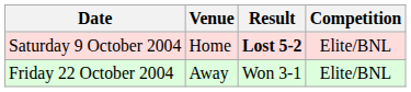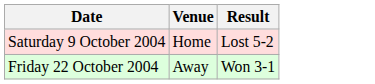- column: Competition | Elite/BNL | Elite/BNL
Saturday 9 October 2004 | Result: bold -> normal
